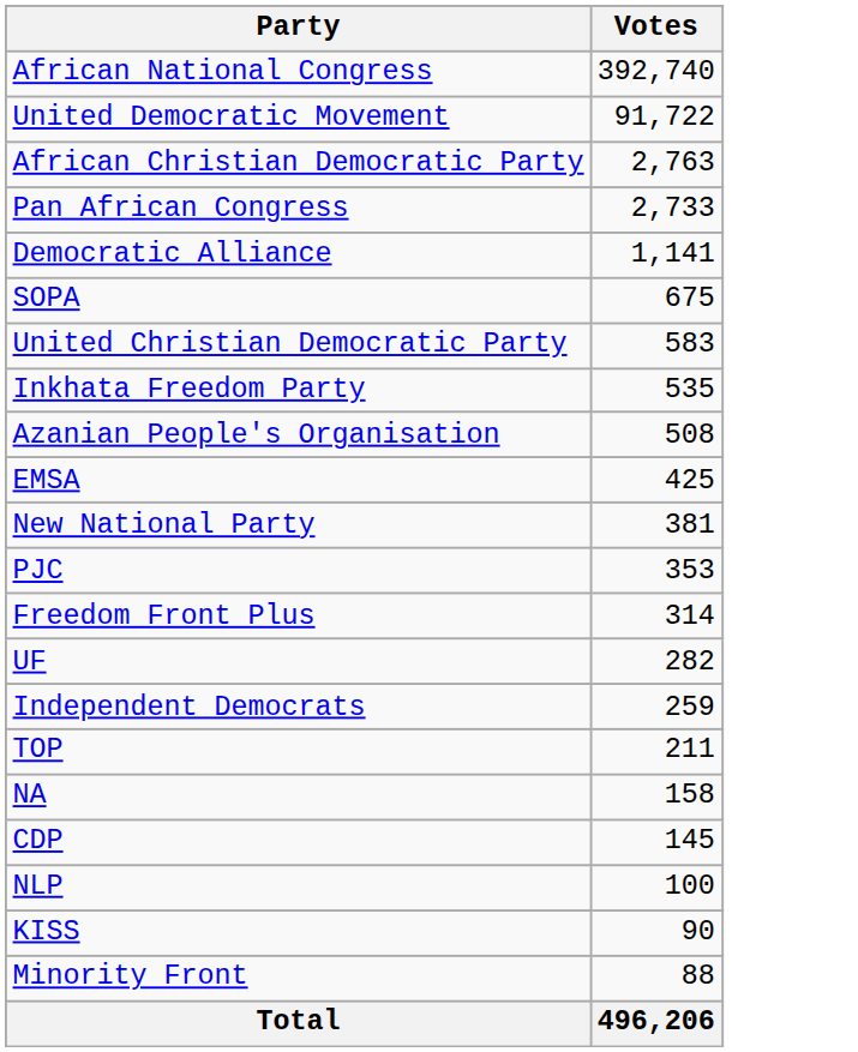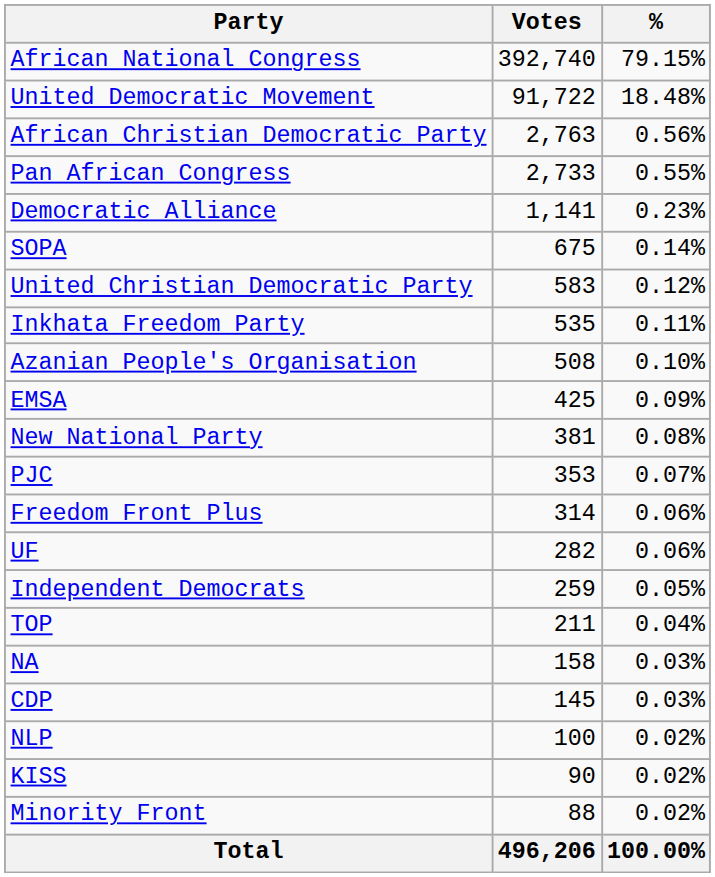+ column: % | 79.15% | 18.48% | 0.56% | 0.55% | 0.23% | 0.14% | 0.12% | 0.11% | 0.10% | 0.09% | 0.08% | 0.07% | 0.06% | 0.06% | 0.05% | 0.04% | 0.03% | 0.03% | 0.02% | 0.02% | 0.02% | 100.00%
